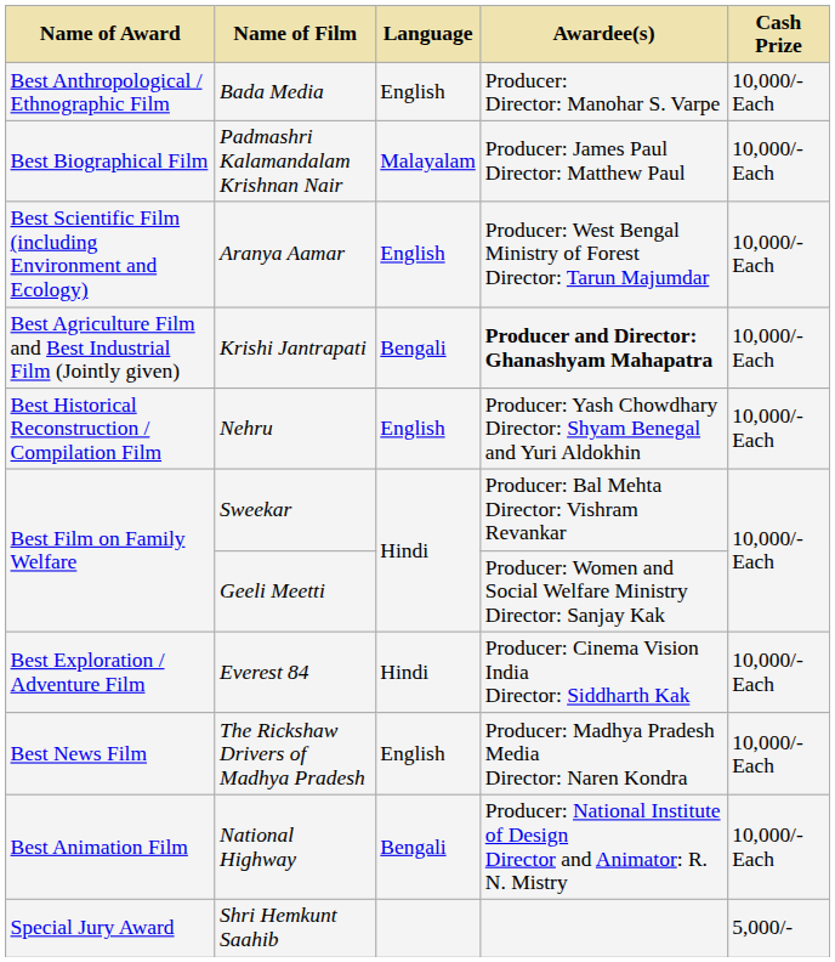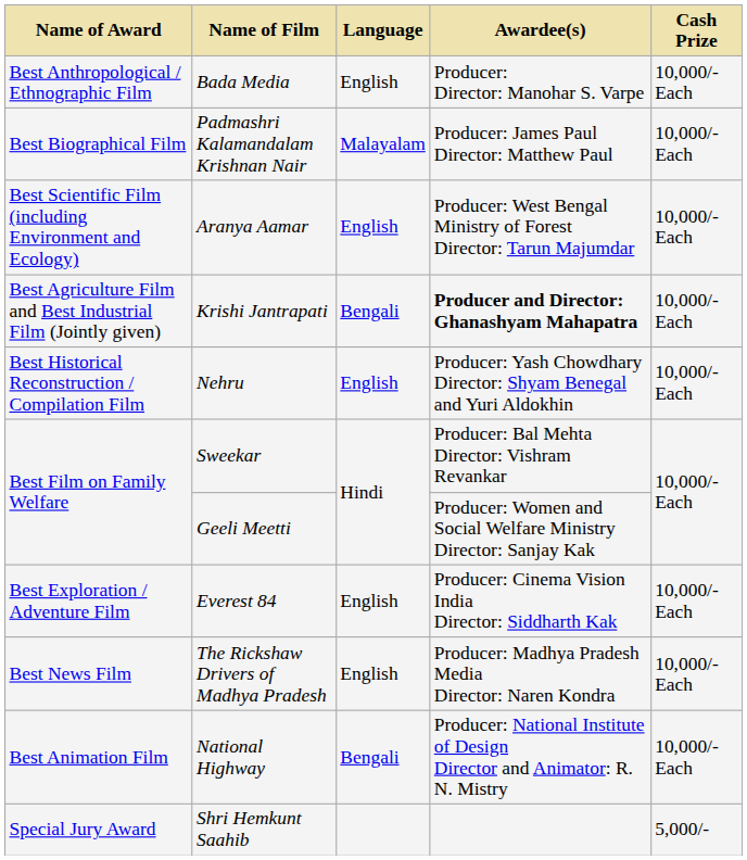Everest 84 | Language: Hindi -> English
